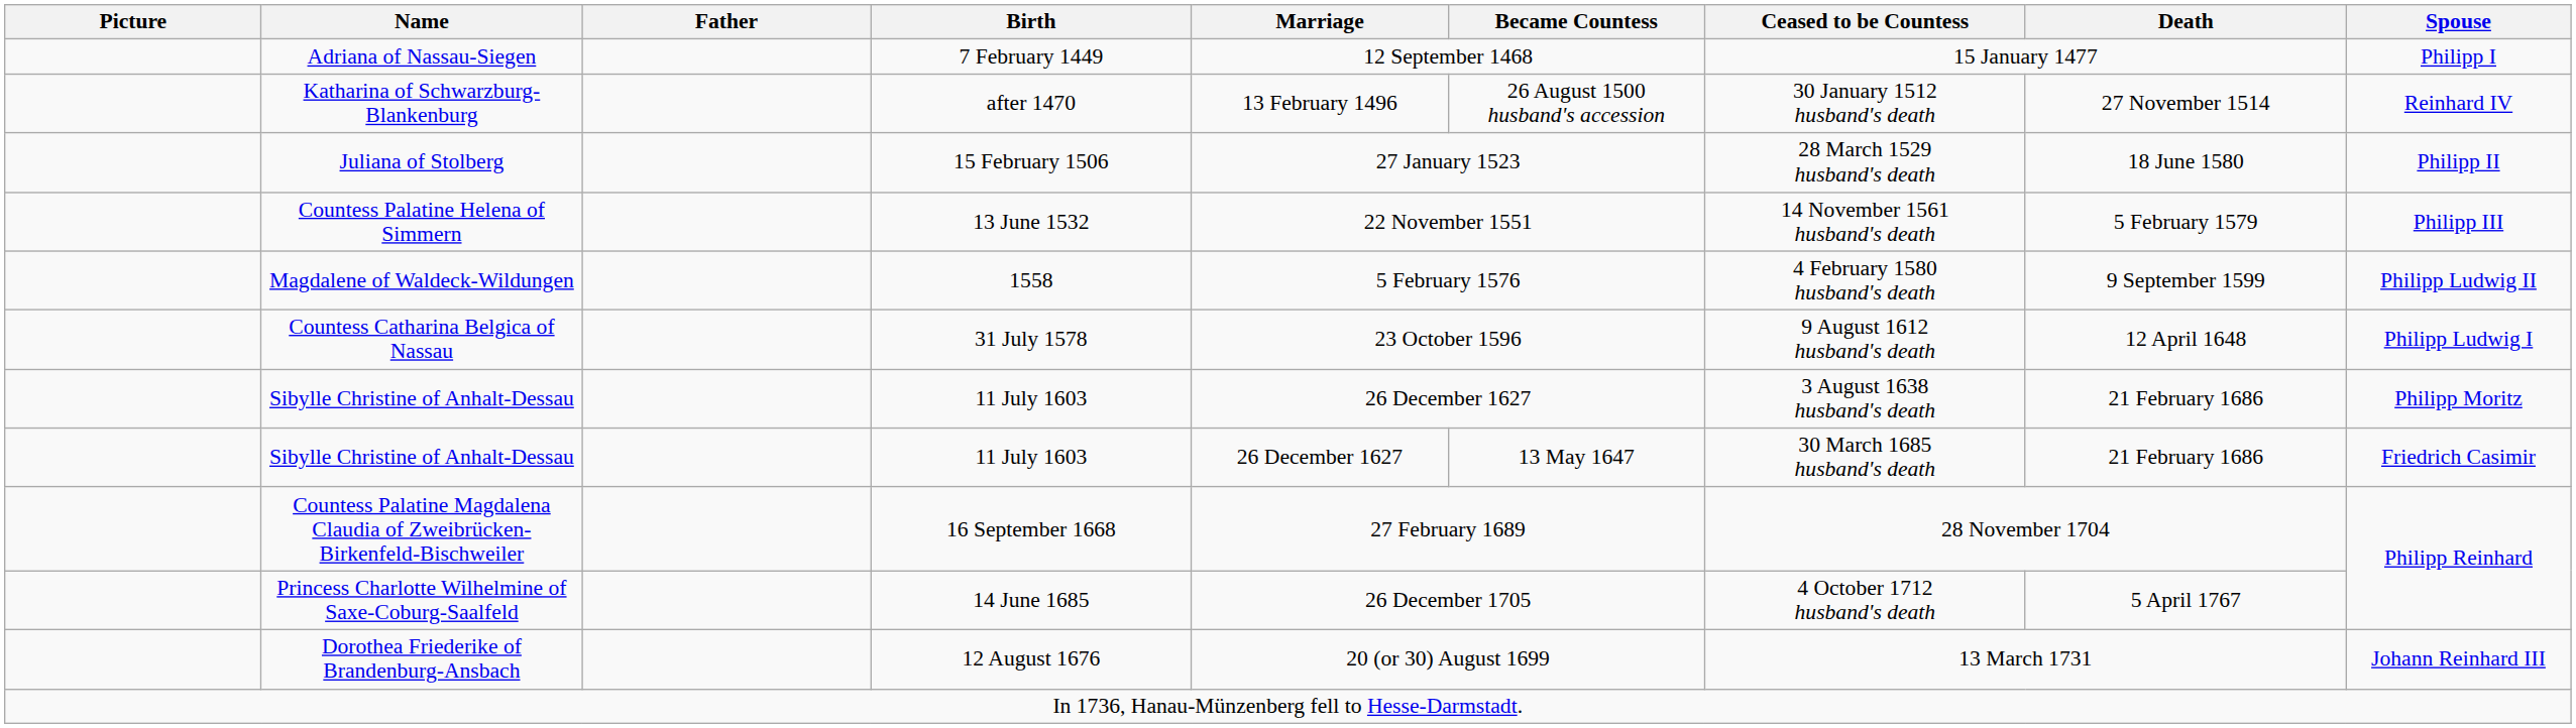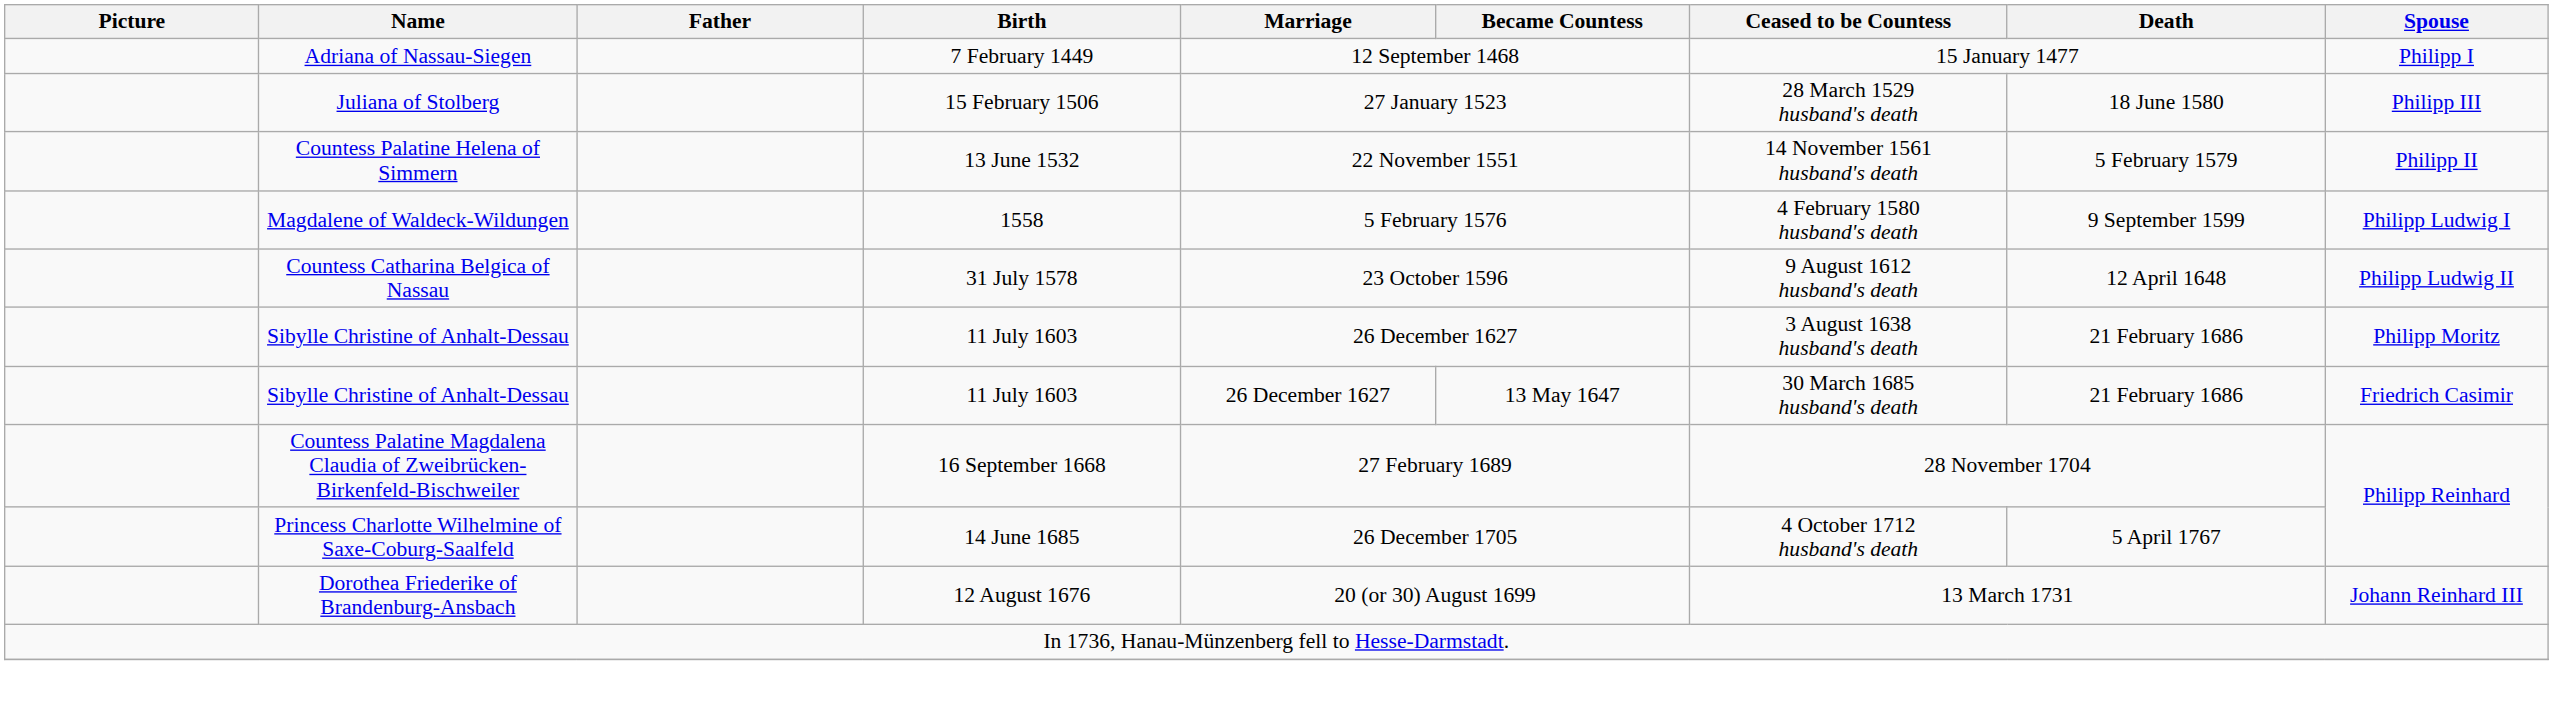- row: Katharina of Schwarzburg-Blankenburg | after 1470 | 13 February 1496 | 26 August 1500 husband's accession | 30 January 1512 husband's death | 27 November 1514 | Reinhard IV
Juliana of Stolberg | Spouse: Philipp II -> Philipp III
Countess Palatine Helena of Simmern | Spouse: Philipp III -> Philipp II
Magdalene of Waldeck-Wildungen | Spouse: Philipp Ludwig II -> Philipp Ludwig I
Countess Catharina Belgica of Nassau | Spouse: Philipp Ludwig I -> Philipp Ludwig II
